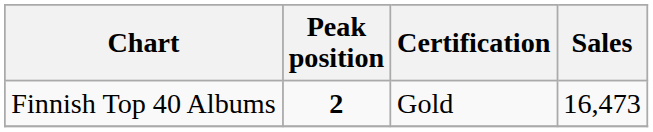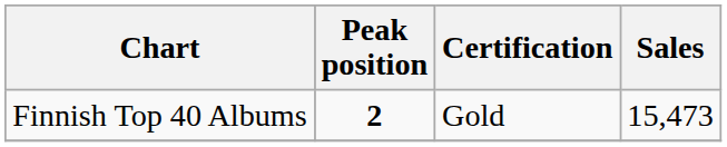Finnish Top 40 Albums | Sales: 16,473 -> 15,473
